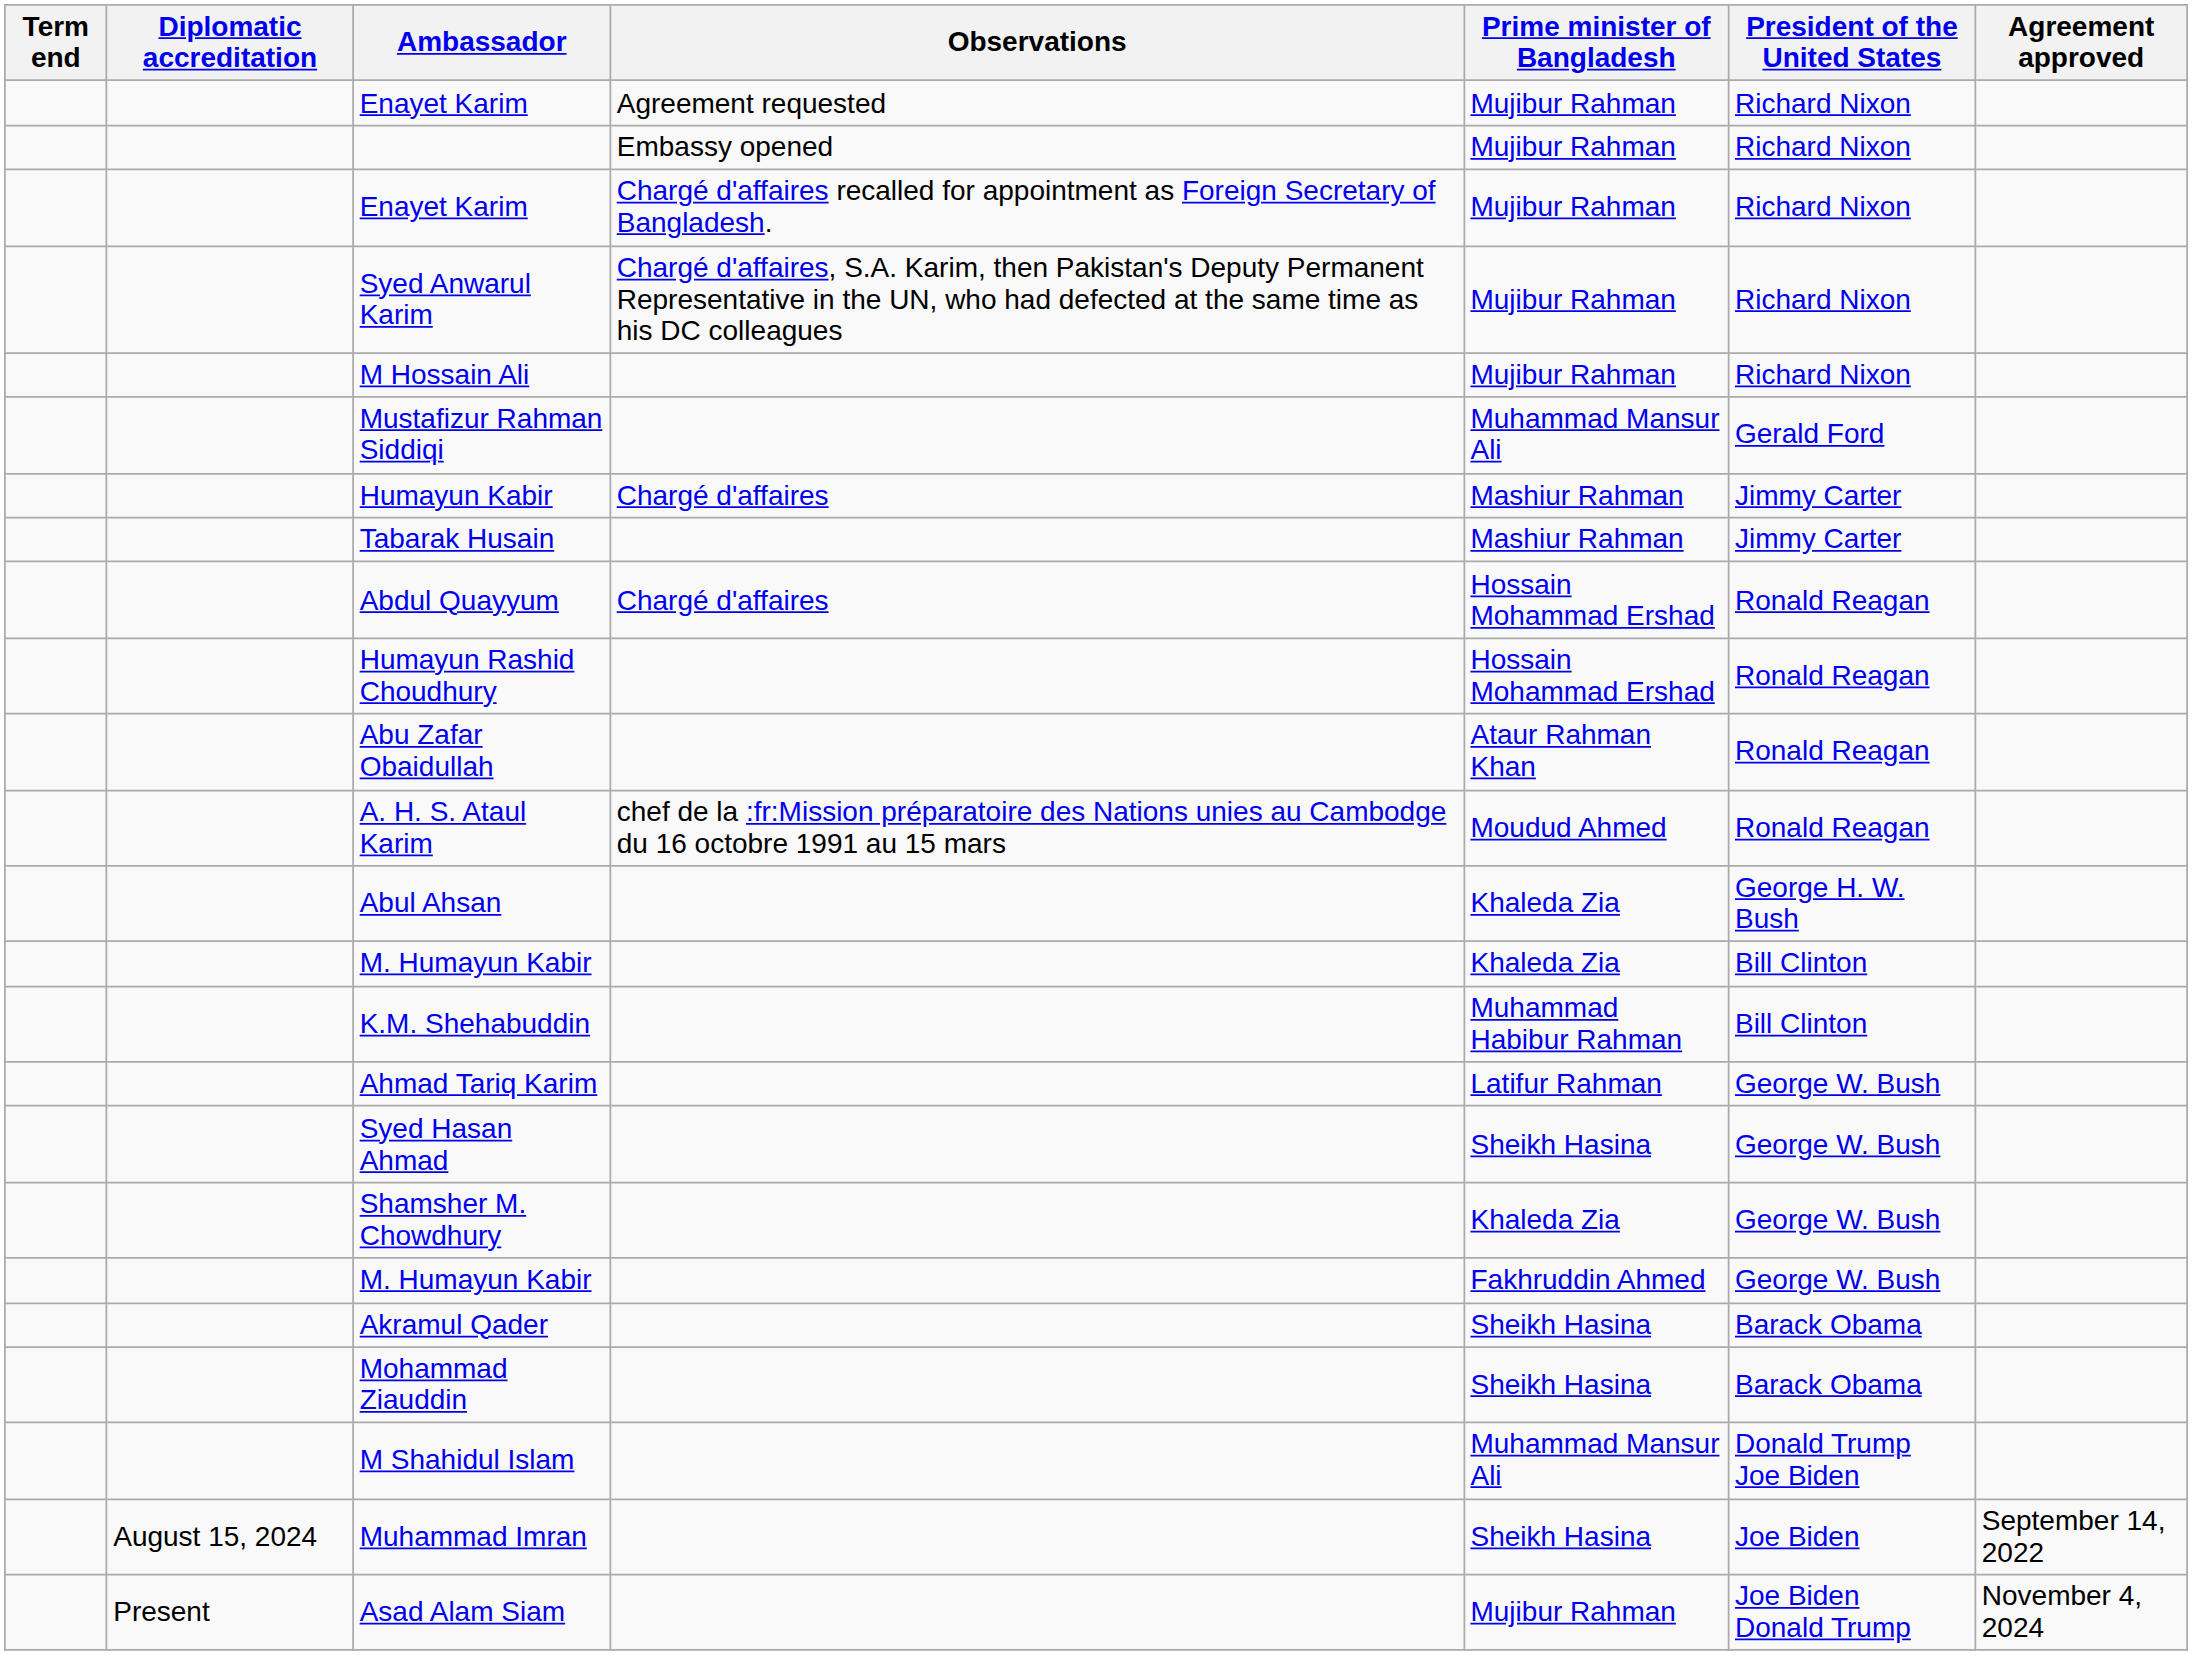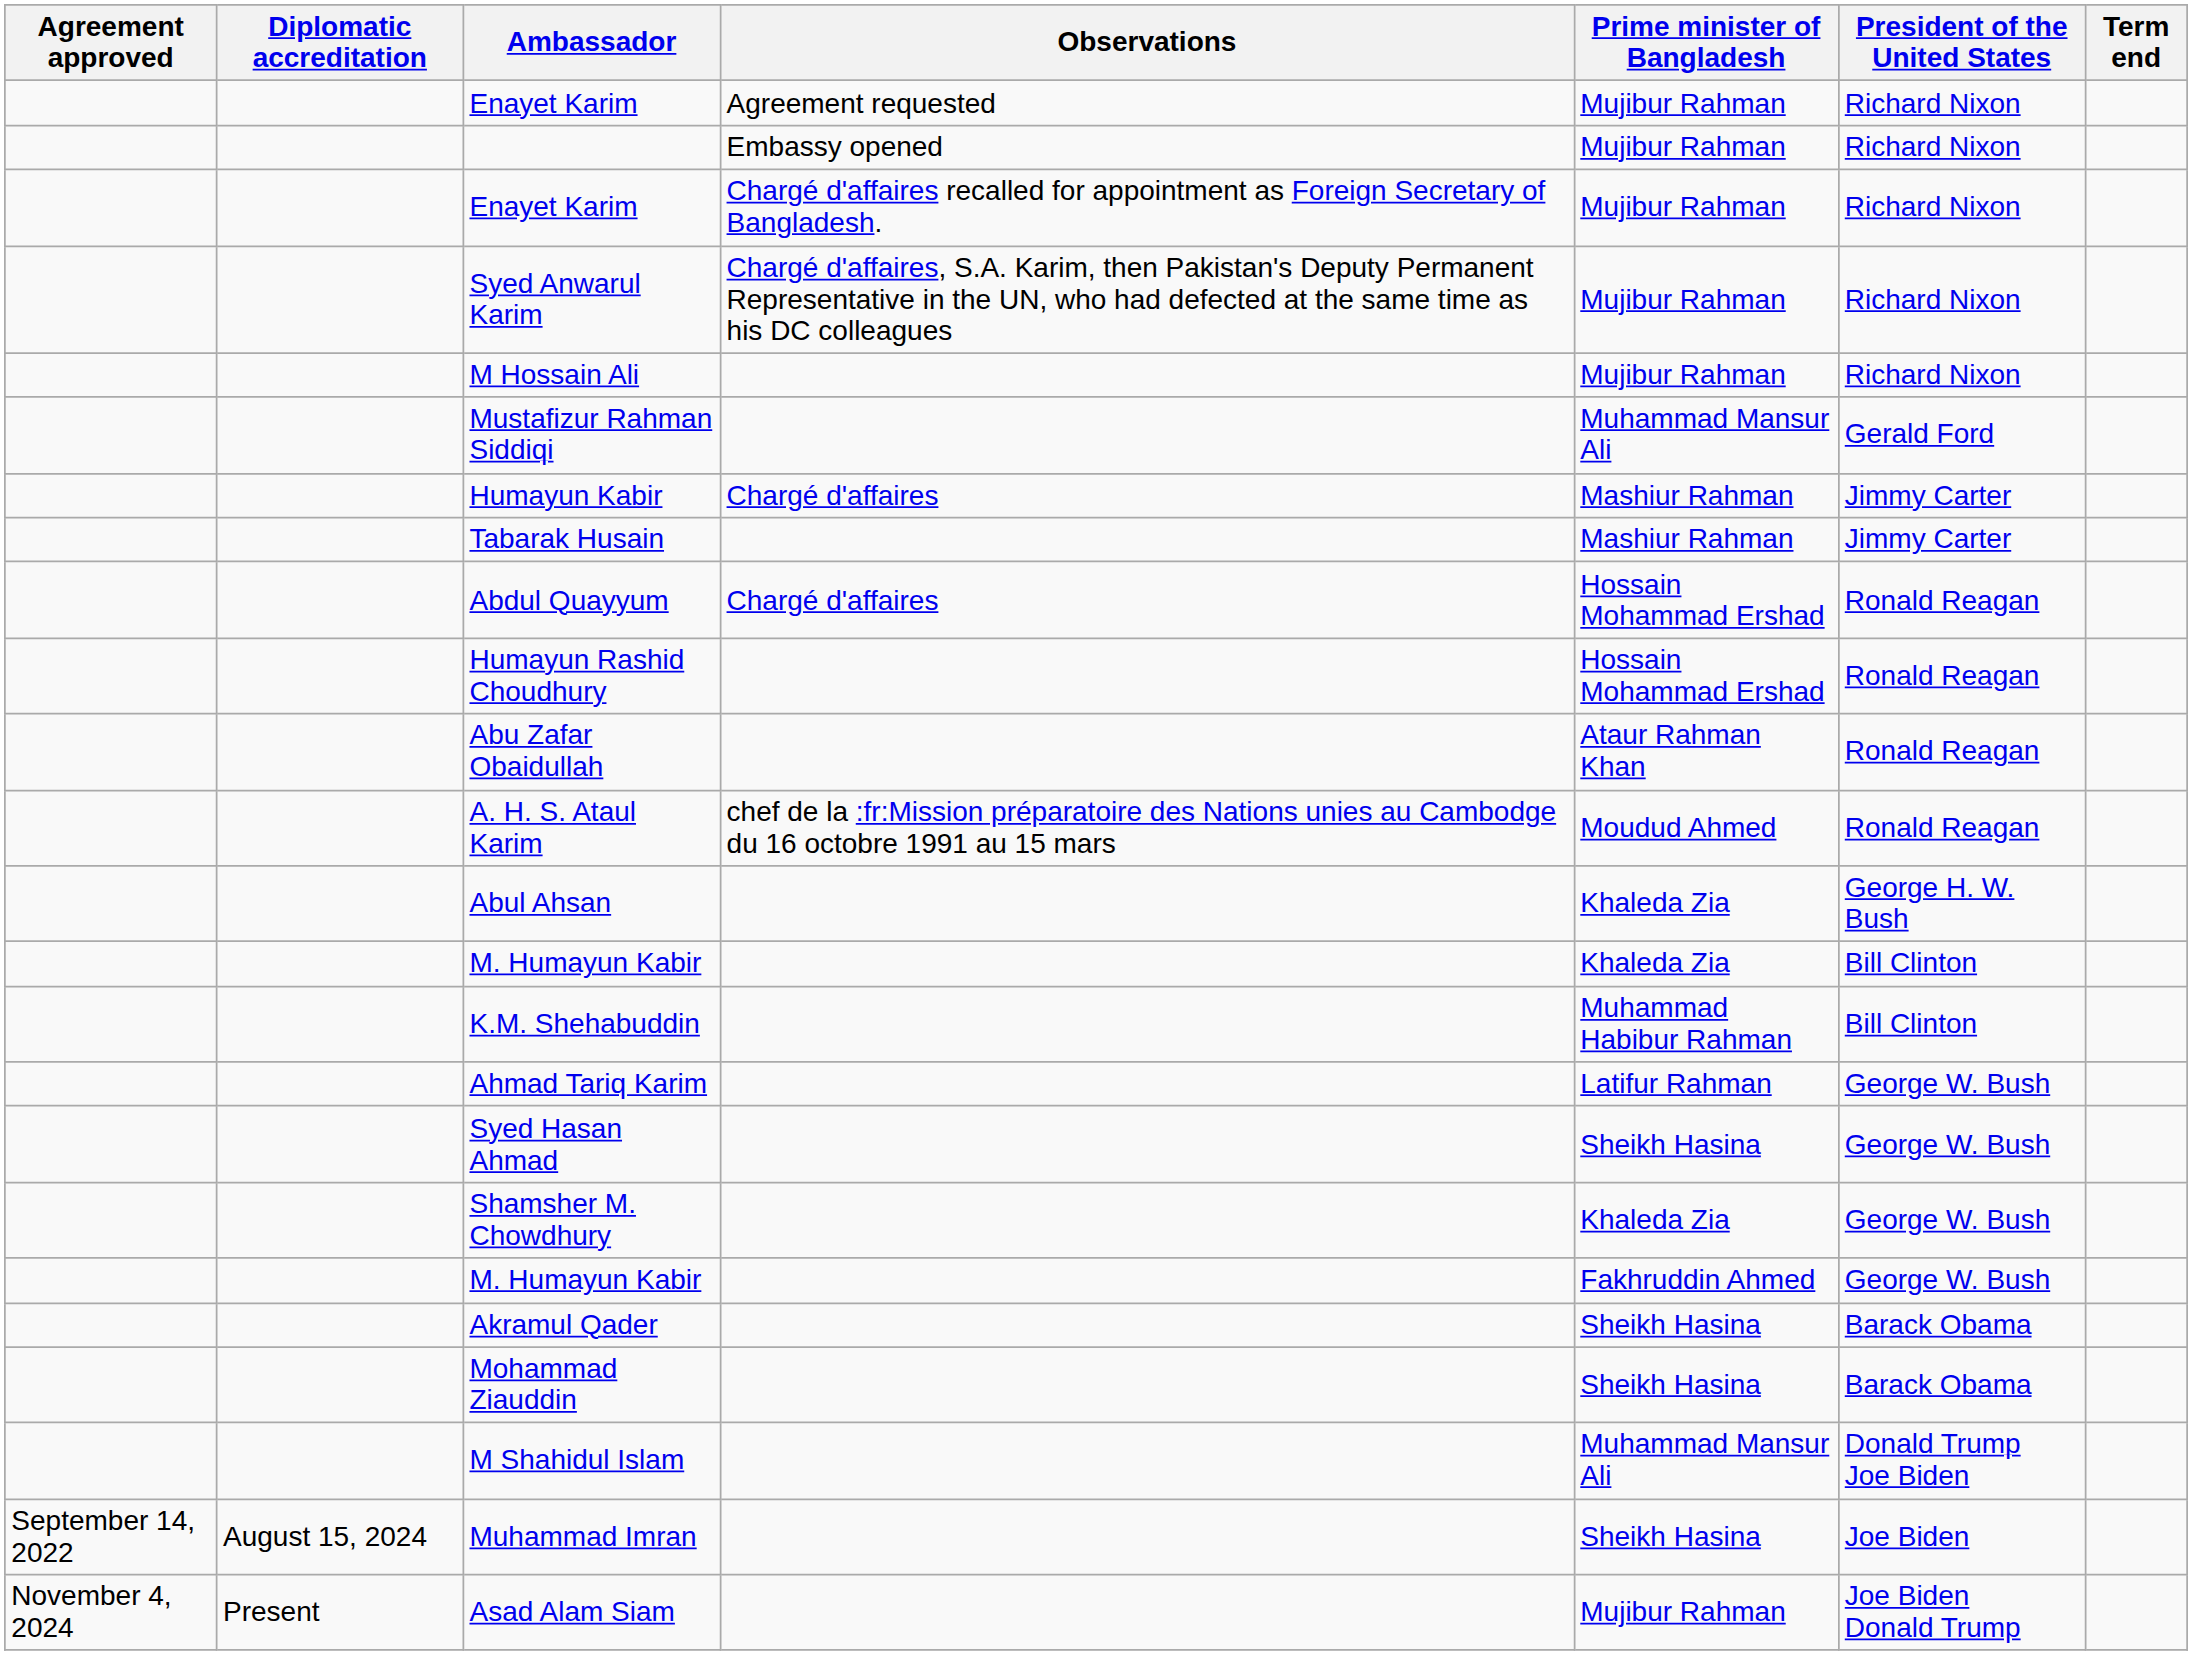columns swapped: Agreement approved <-> Term end
